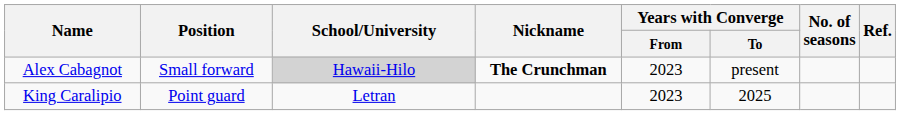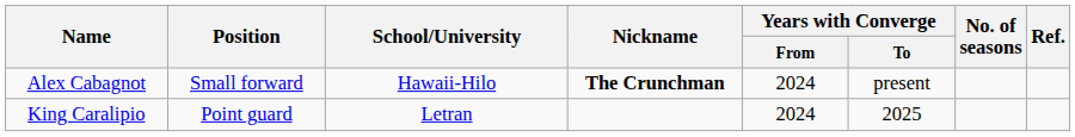Alex Cabagnot | School/University: lightgrey background -> no background
Alex Cabagnot | Years with Converge / From: 2023 -> 2024
King Caralipio | Years with Converge / From: 2023 -> 2024
